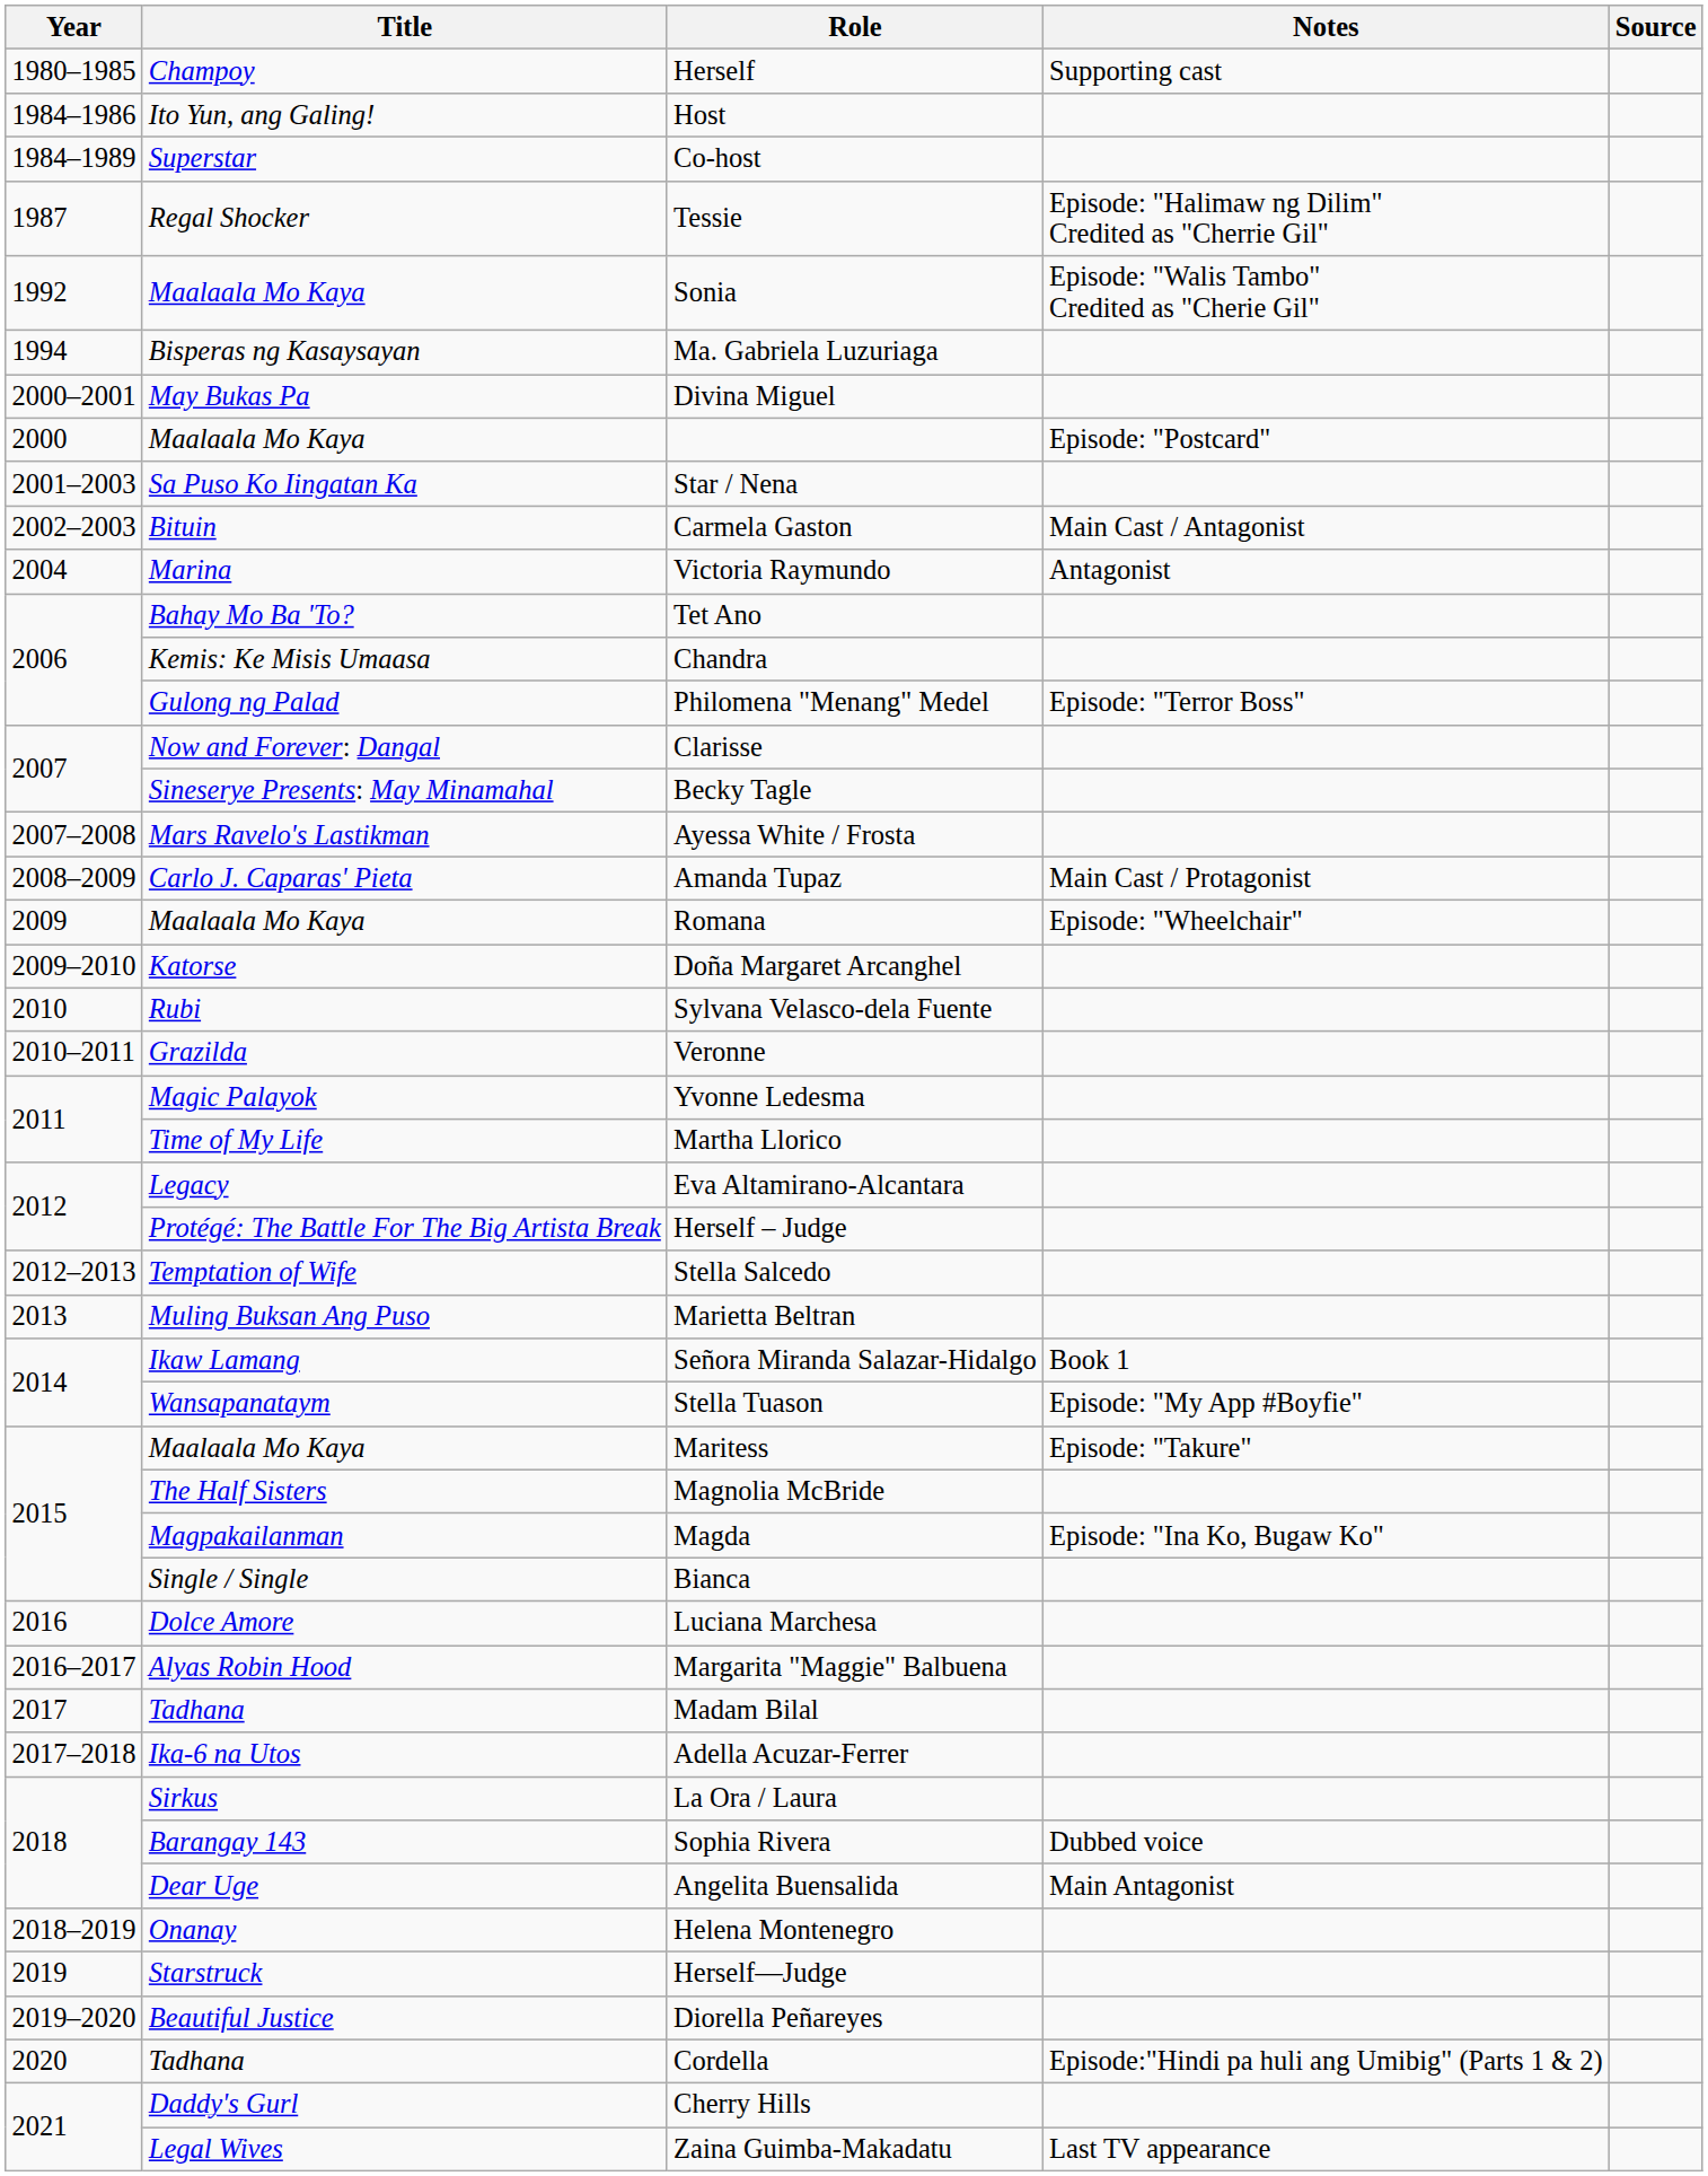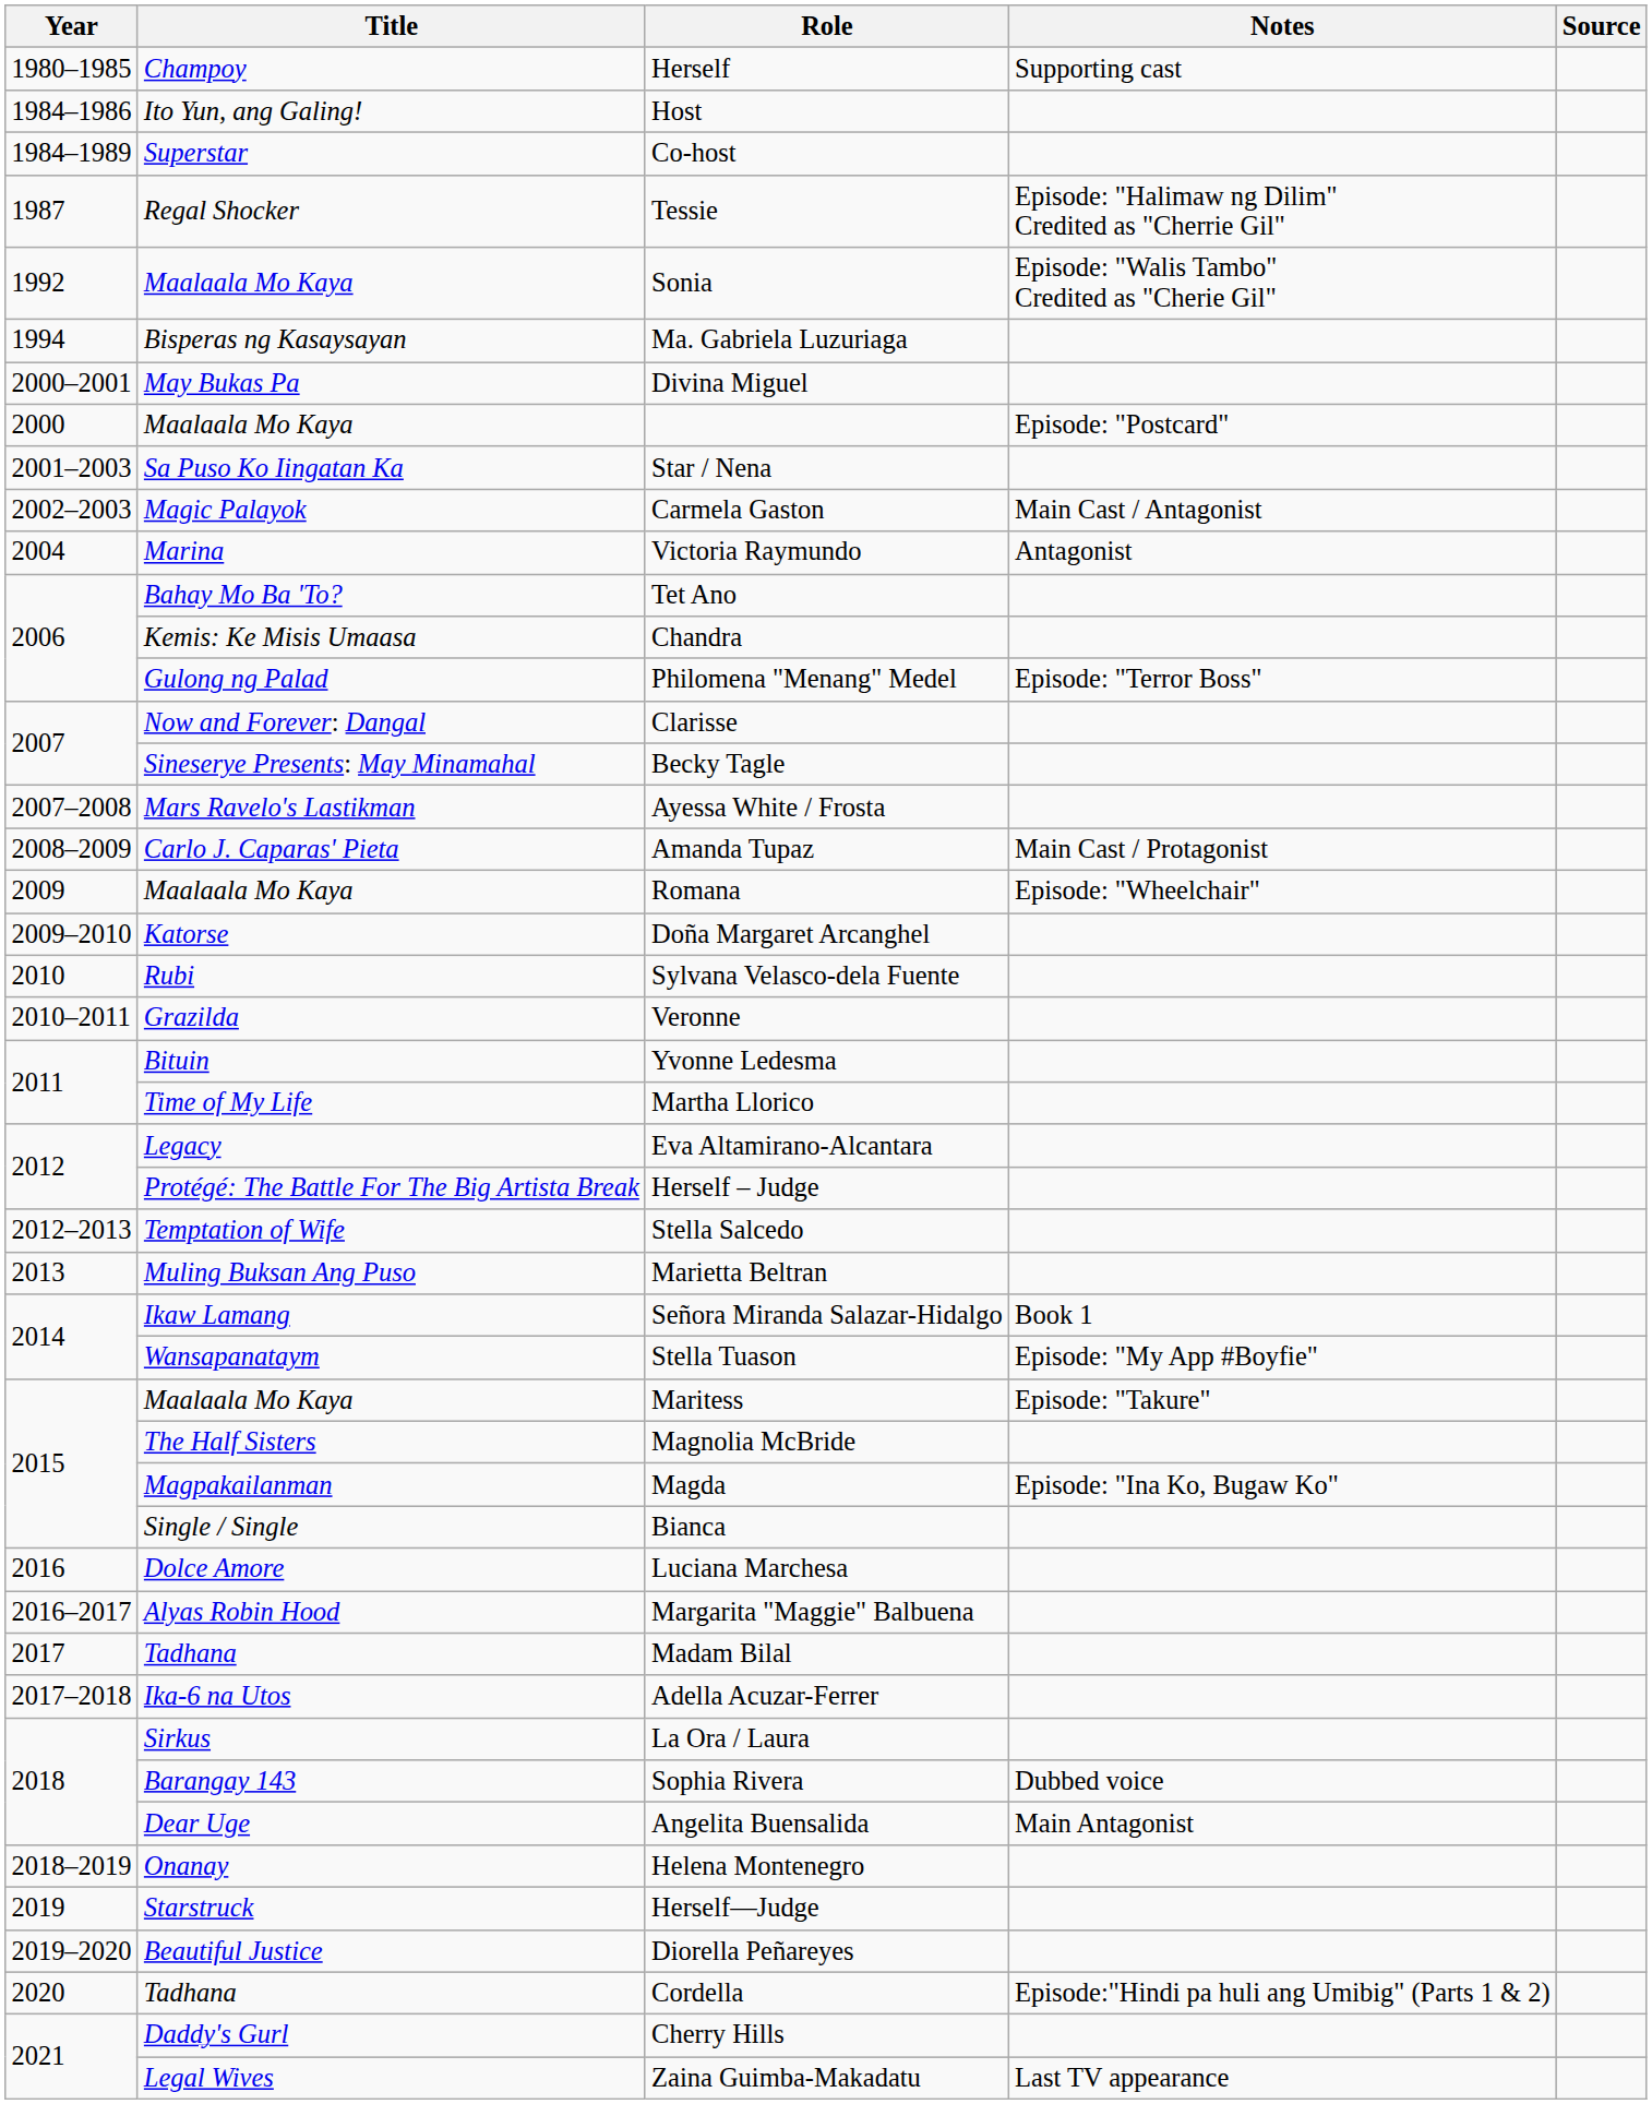Carmela Gaston | Title: Bituin -> Magic Palayok
Yvonne Ledesma | Title: Magic Palayok -> Bituin
